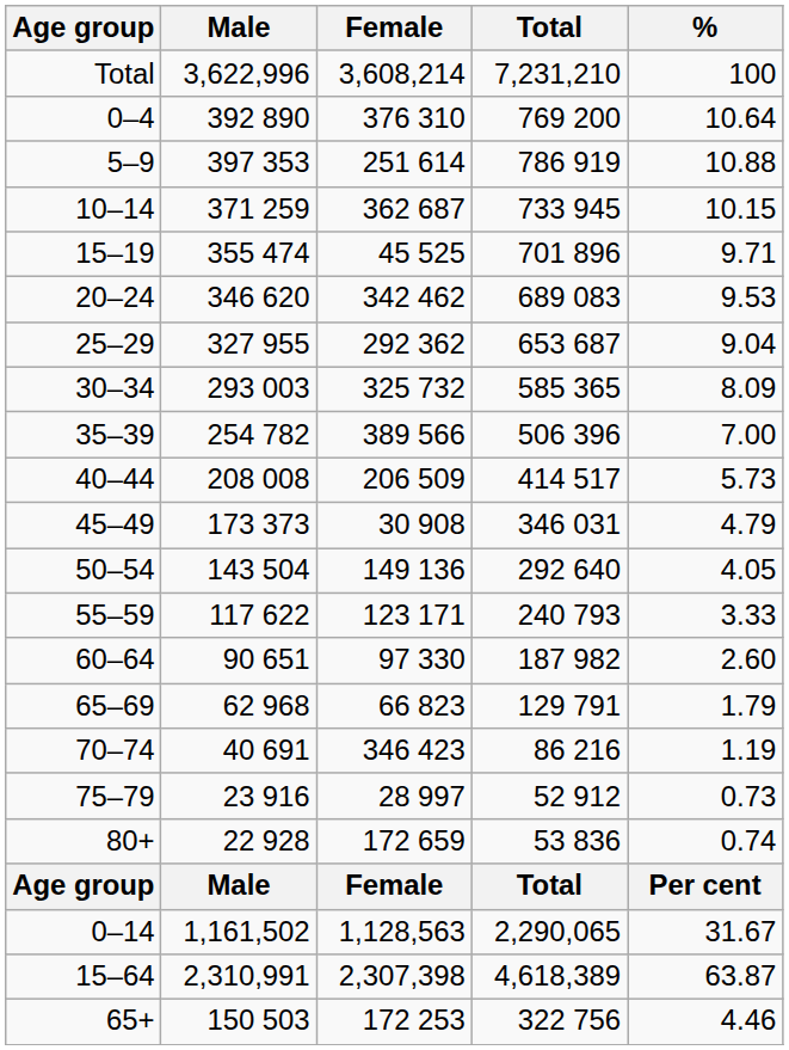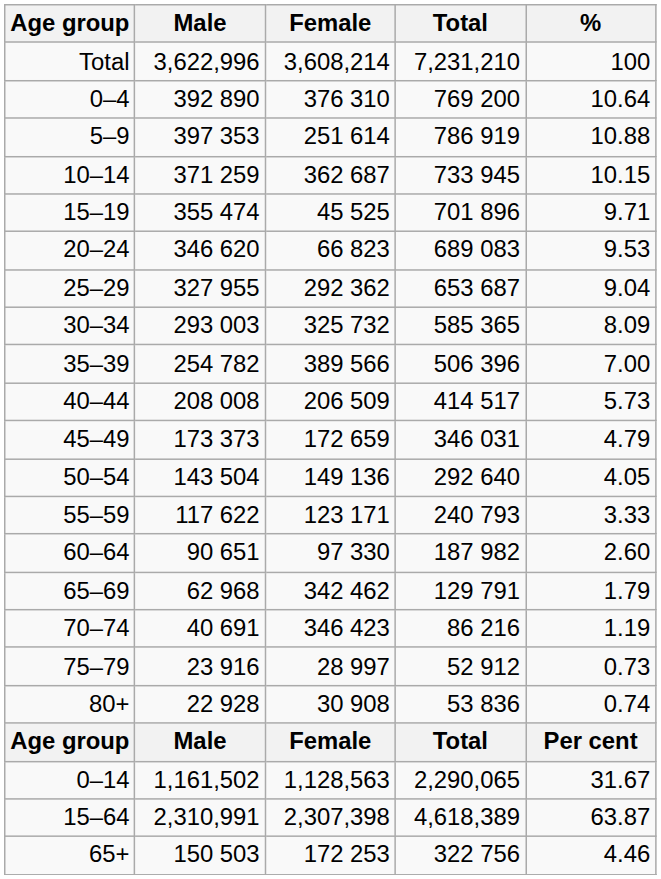20–24 | Female: 342 462 -> 66 823
45–49 | Female: 30 908 -> 172 659
65–69 | Female: 66 823 -> 342 462
80+ | Female: 172 659 -> 30 908
